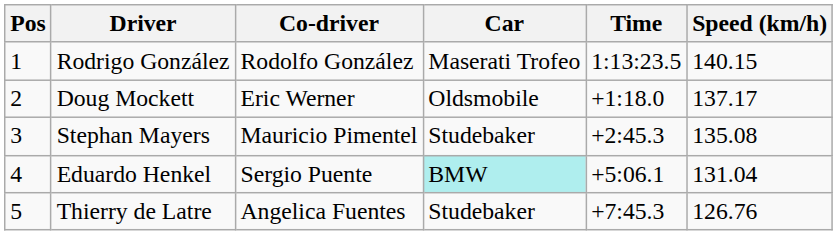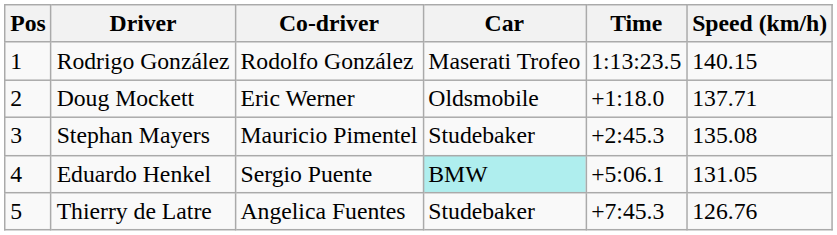Doug Mockett | Speed (km/h): 137.17 -> 137.71
Eduardo Henkel | Speed (km/h): 131.04 -> 131.05
